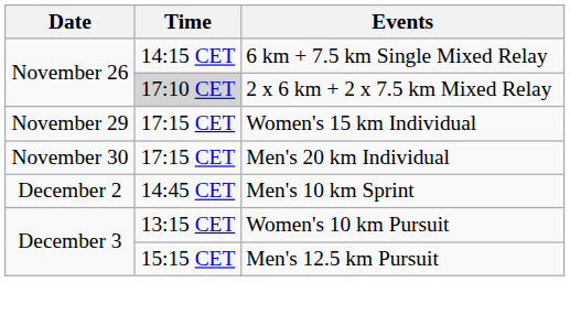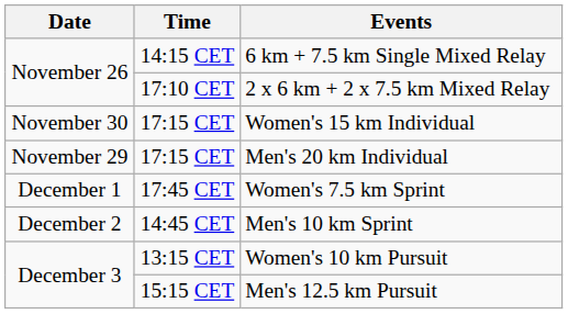2 x 6 km + 2 x 7.5 km Mixed Relay | Time: lightgrey background -> no background
Women's 15 km Individual | Date: November 29 -> November 30
Men's 20 km Individual | Date: November 30 -> November 29
+ row: December 1 | 17:45 CET | Women's 7.5 km Sprint
